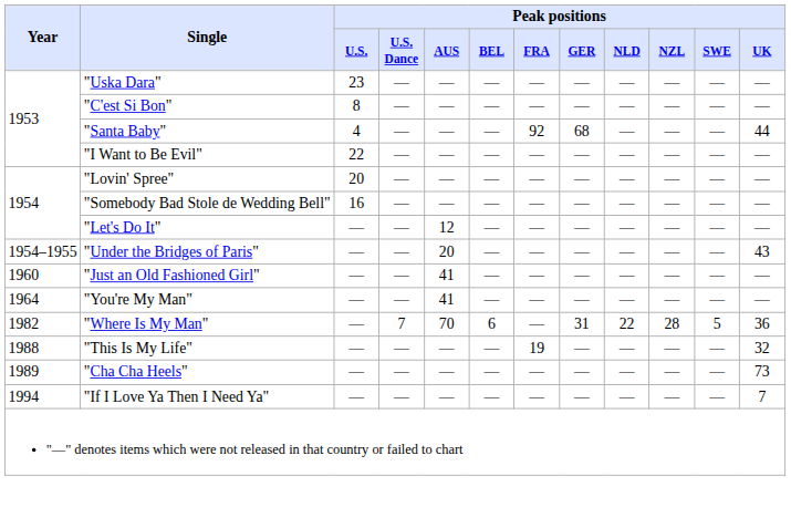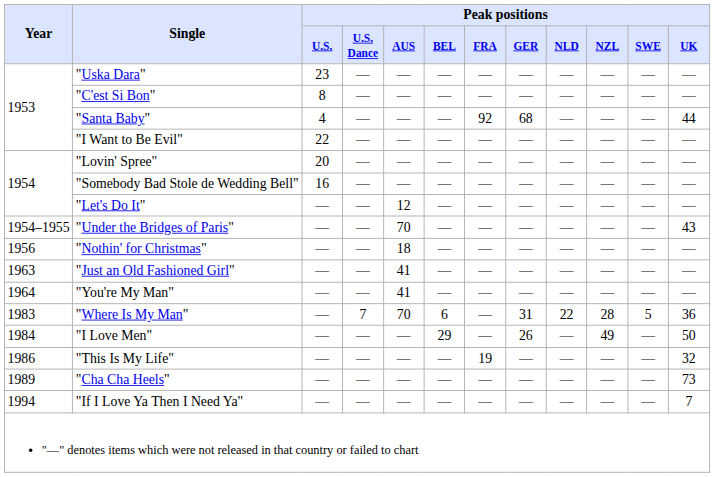"Under the Bridges of Paris" | Peak positions / AUS: 20 -> 70
+ row: 1956 | "Nothin' for Christmas" | — | — | 18 | — | — | — | — | — | — | —
"Just an Old Fashioned Girl" | Year: 1960 -> 1963
"Where Is My Man" | Year: 1982 -> 1983
+ row: 1984 | "I Love Men" | — | — | — | 29 | — | 26 | — | 49 | — | 50
"This Is My Life" | Year: 1988 -> 1986
